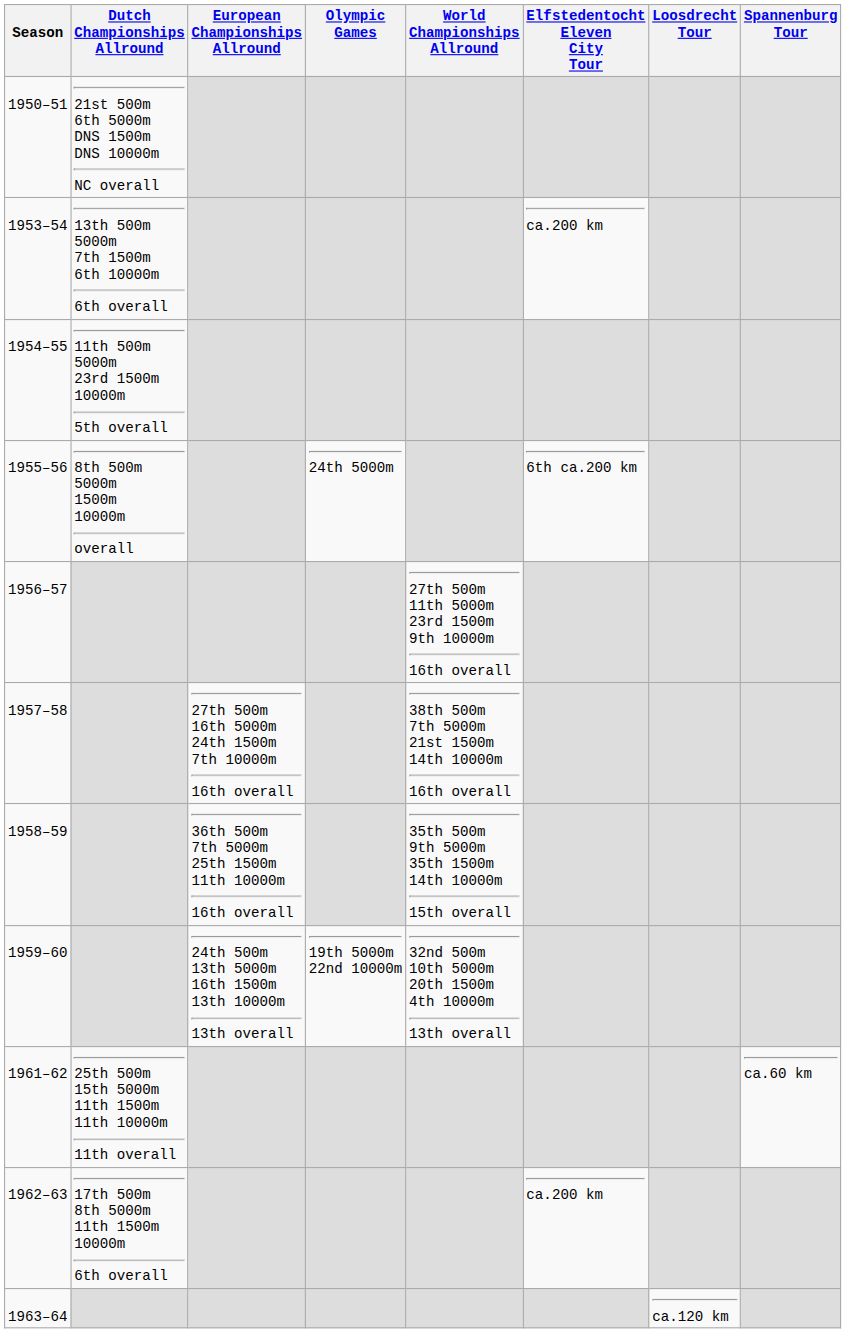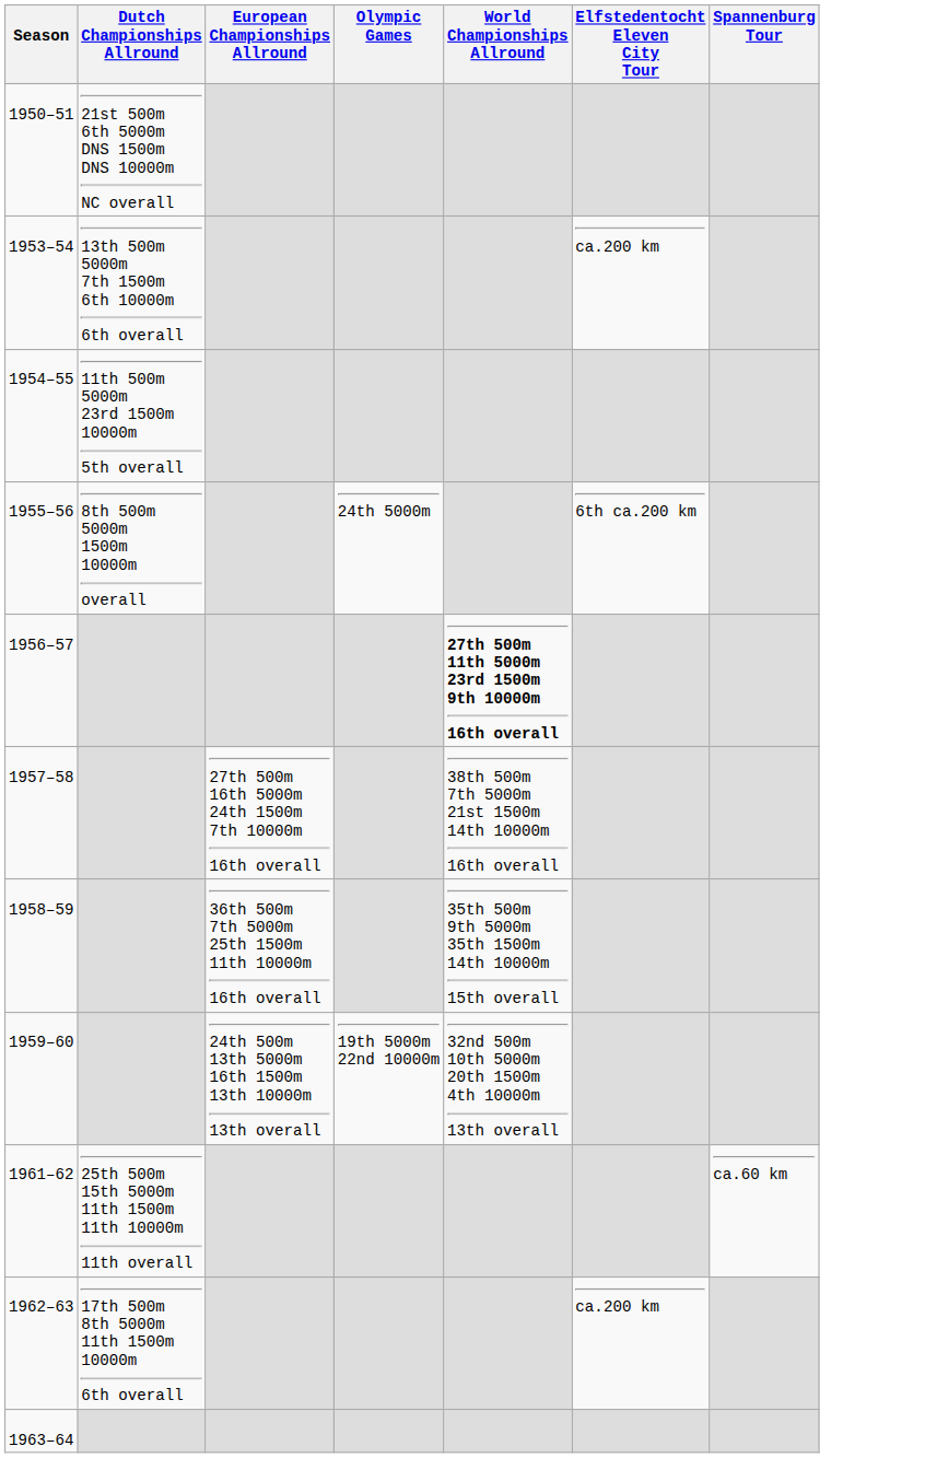- column: Loosdrecht Tour | ca.120 km
1956–57 | World Championships Allround: normal -> bold
